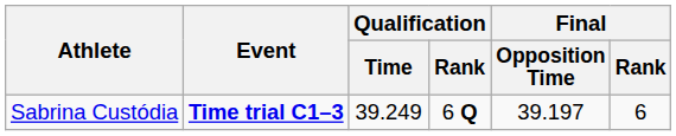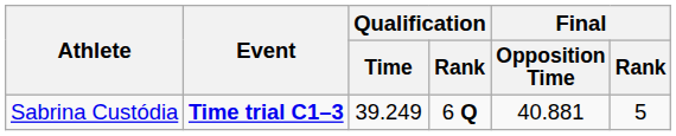Sabrina Custódia | Final / Opposition Time: 39.197 -> 40.881
Sabrina Custódia | Final / Rank: 6 -> 5
